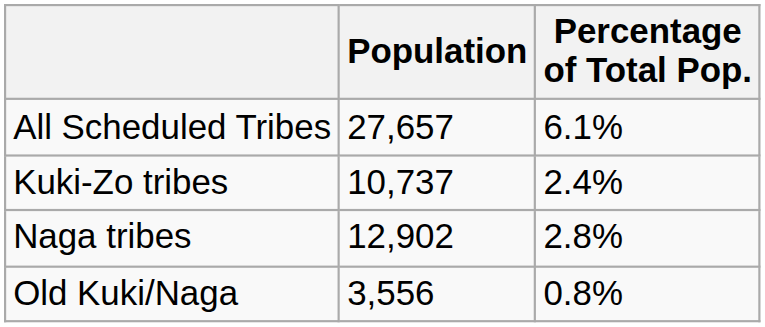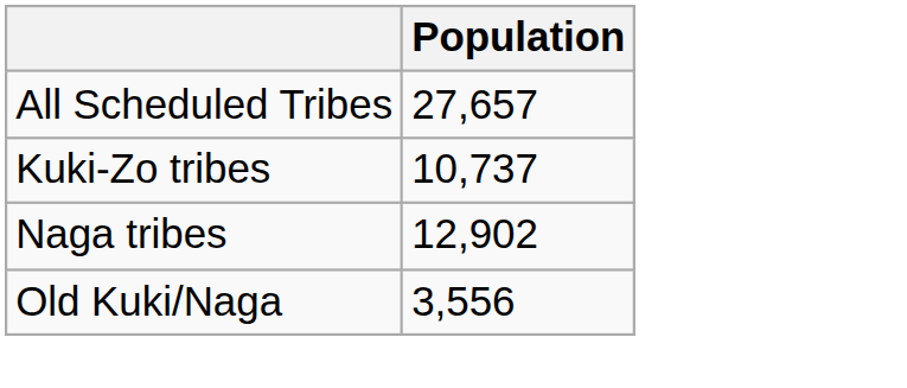- column: Percentage of Total Pop. | 6.1% | 2.4% | 2.8% | 0.8%
